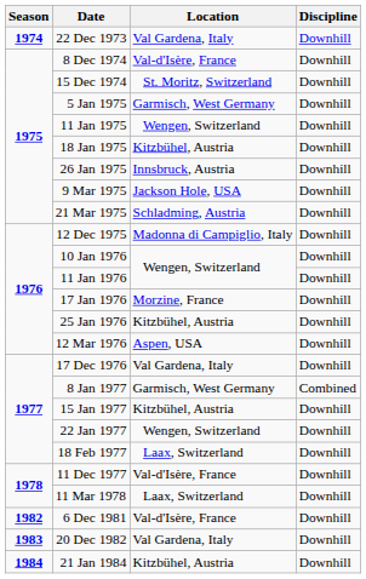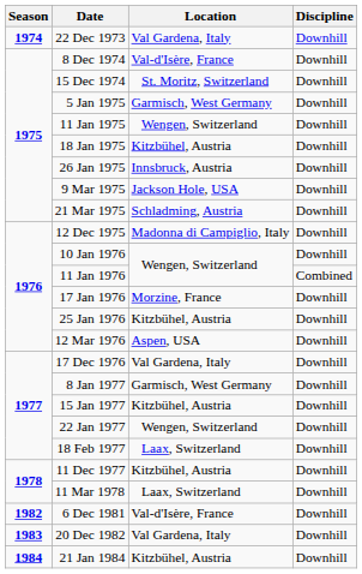11 Jan 1976 | Discipline: Downhill -> Combined
8 Jan 1977 | Discipline: Combined -> Downhill
11 Dec 1977 | Location: Val-d'Isère, France -> Kitzbühel, Austria
